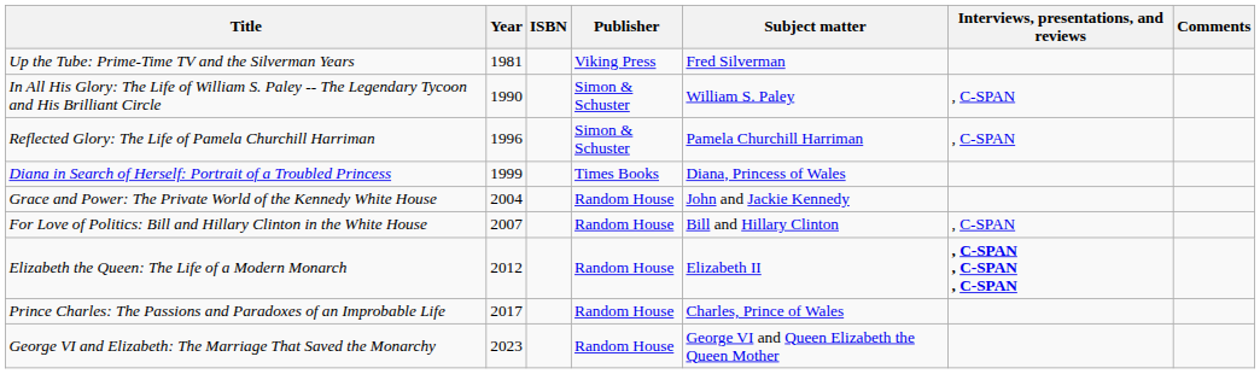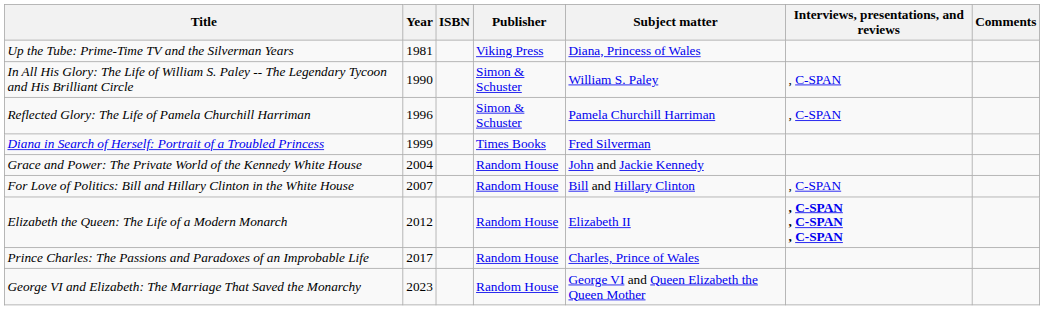Up the Tube: Prime-Time TV and the Silverman Years | Subject matter: Fred Silverman -> Diana, Princess of Wales
Diana in Search of Herself: Portrait of a Troubled Princess | Subject matter: Diana, Princess of Wales -> Fred Silverman
